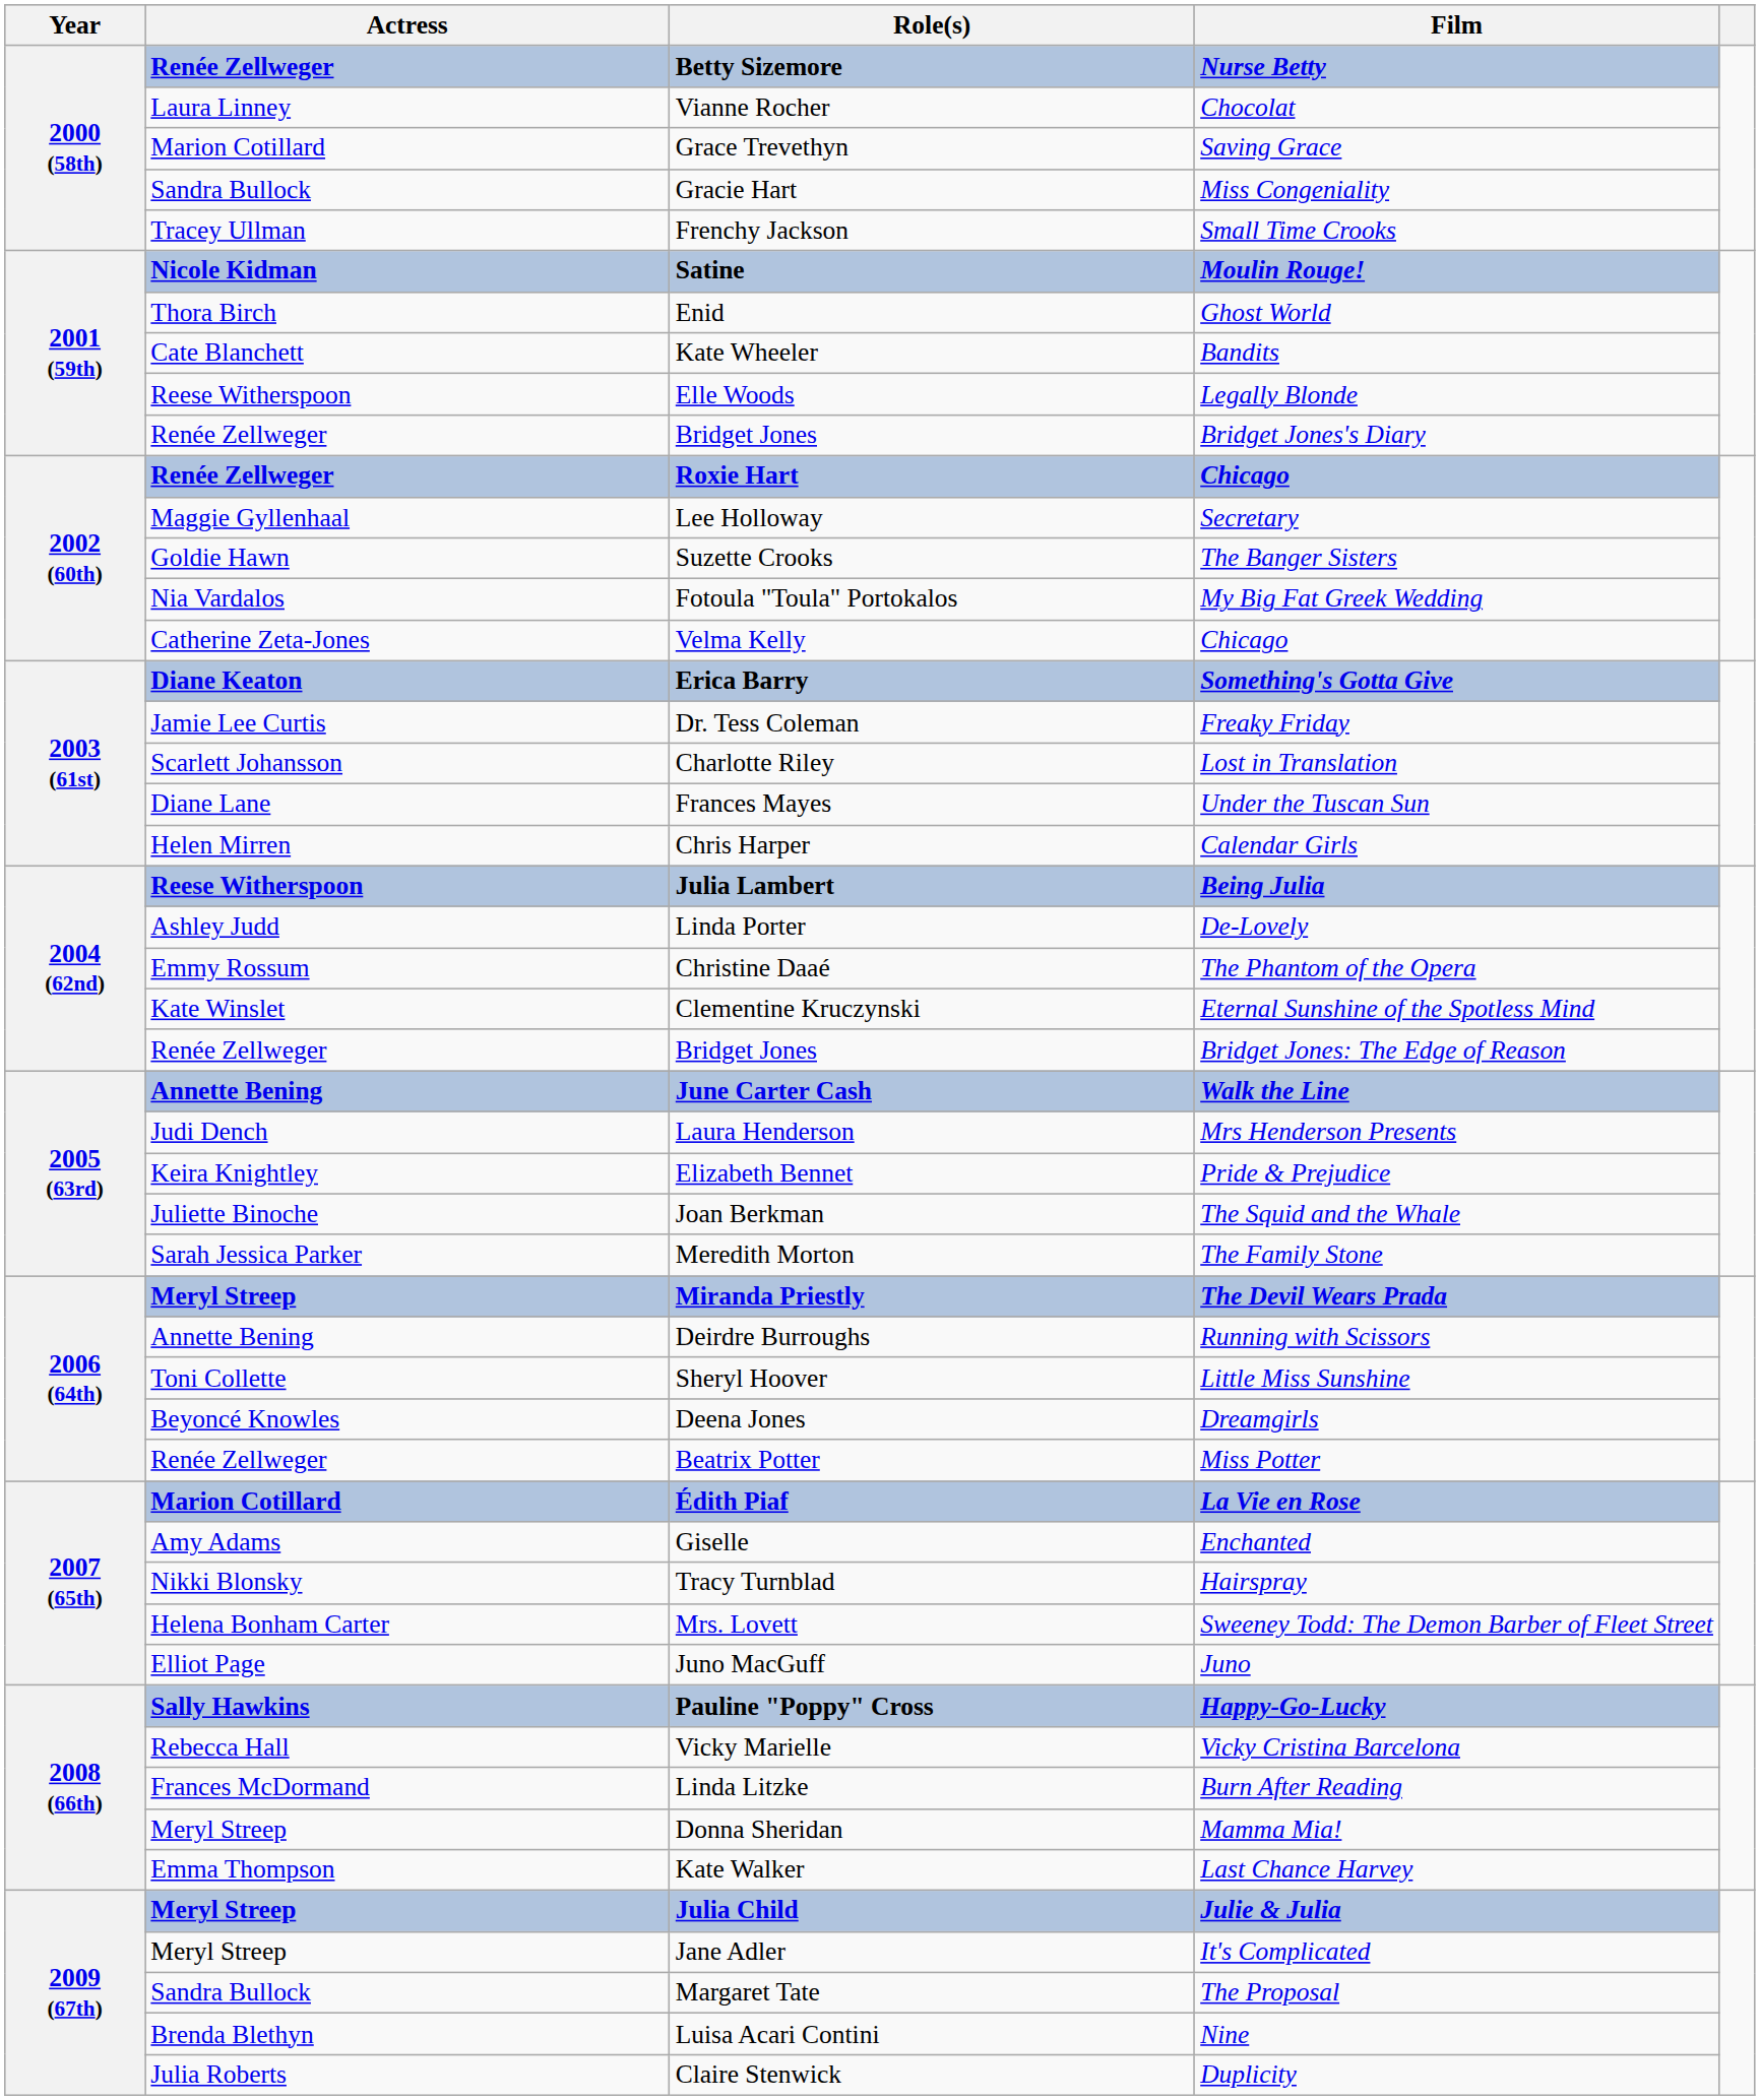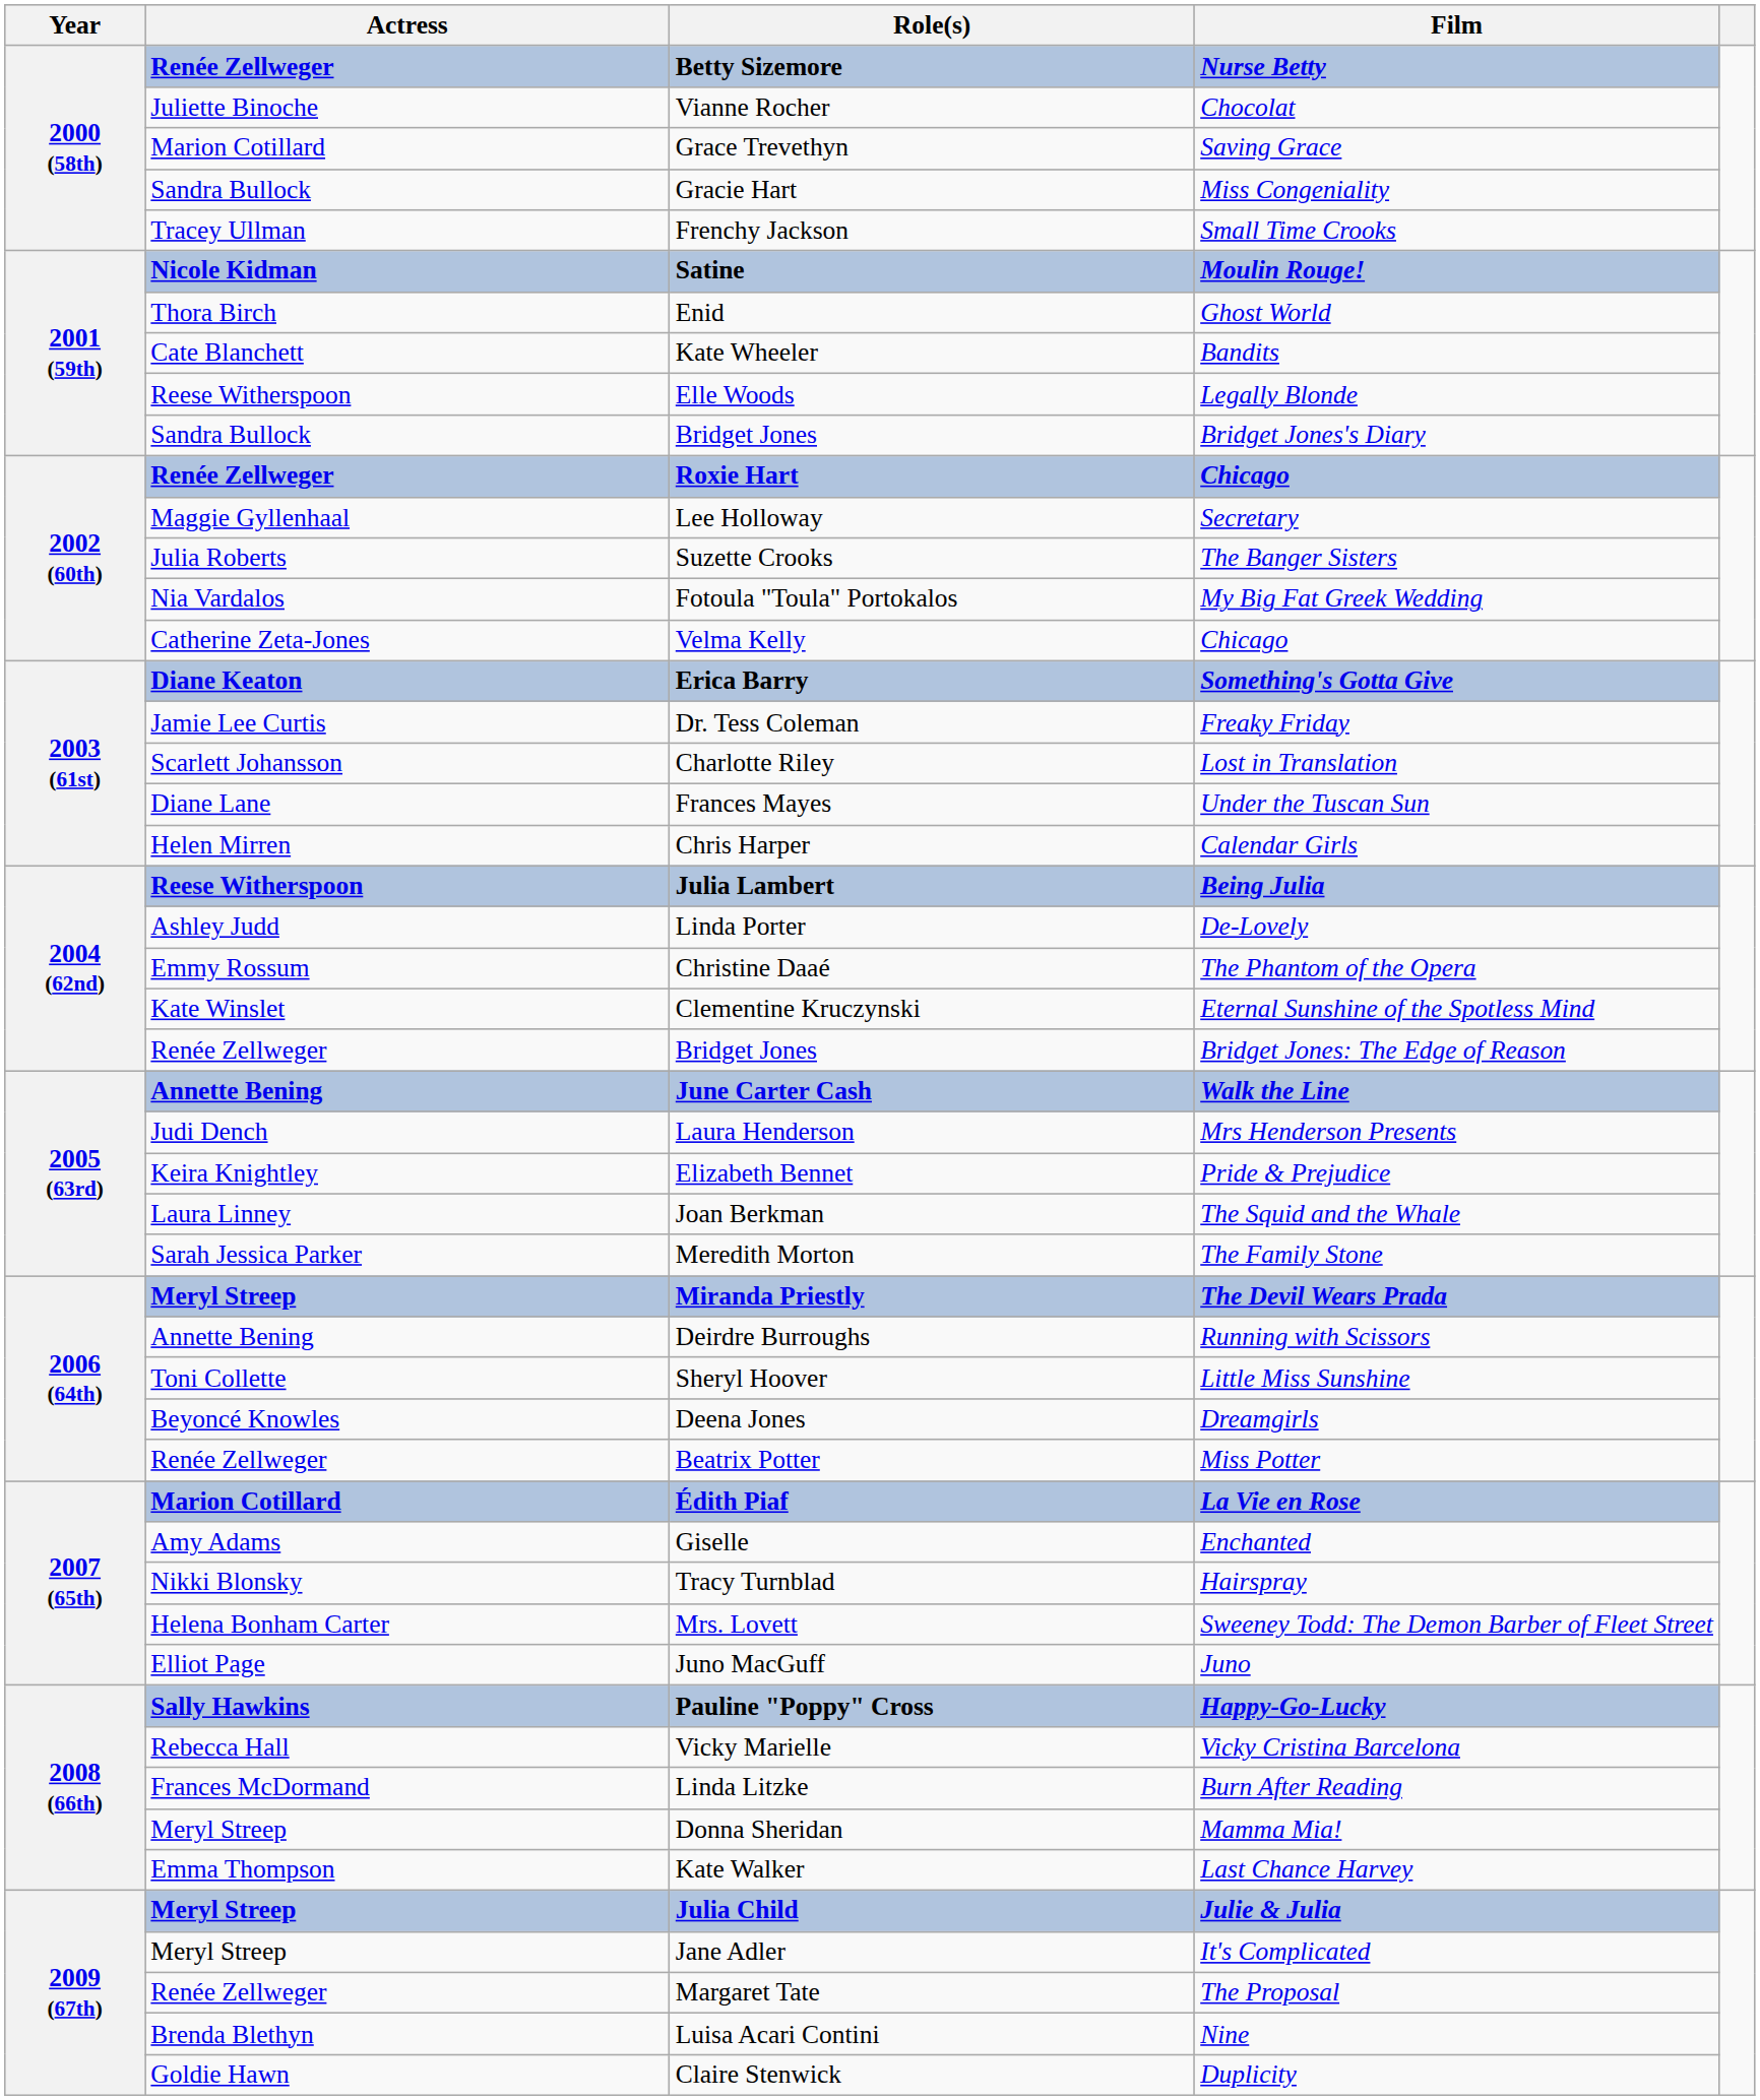Vianne Rocher | Actress: Laura Linney -> Juliette Binoche
Bridget Jones / Bridget Jones's Diary | Actress: Renée Zellweger -> Sandra Bullock
Suzette Crooks | Actress: Goldie Hawn -> Julia Roberts
Joan Berkman | Actress: Juliette Binoche -> Laura Linney
Margaret Tate | Actress: Sandra Bullock -> Renée Zellweger
Claire Stenwick | Actress: Julia Roberts -> Goldie Hawn
